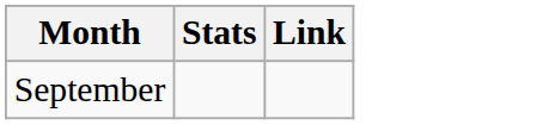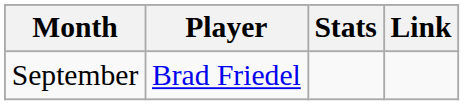+ column: Player | Brad Friedel
